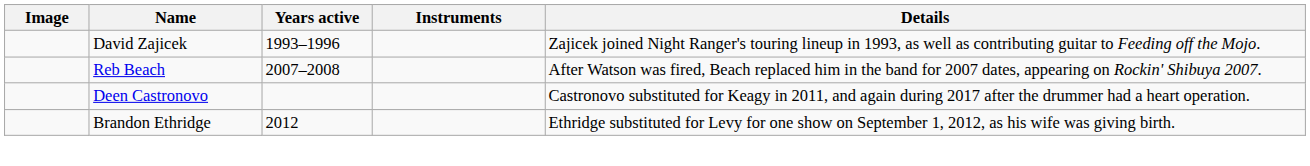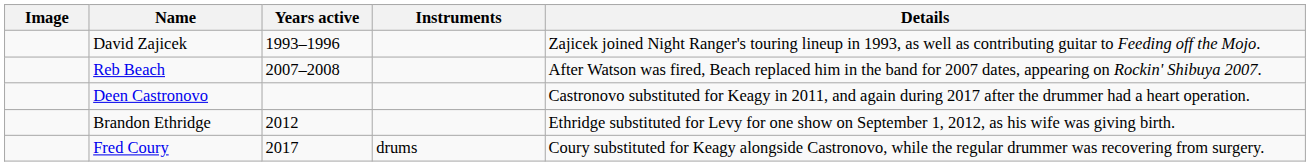+ row: Fred Coury | 2017 | drums | Coury substituted for Keagy alongside Castronovo, while the regular drummer was recovering from surgery.
